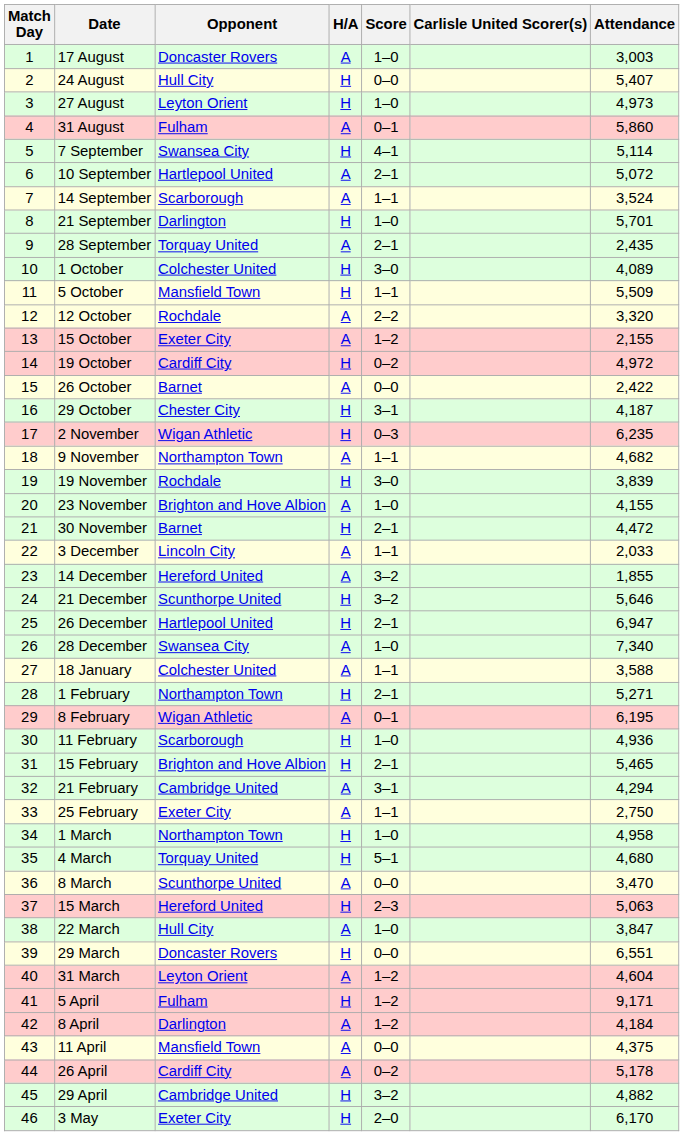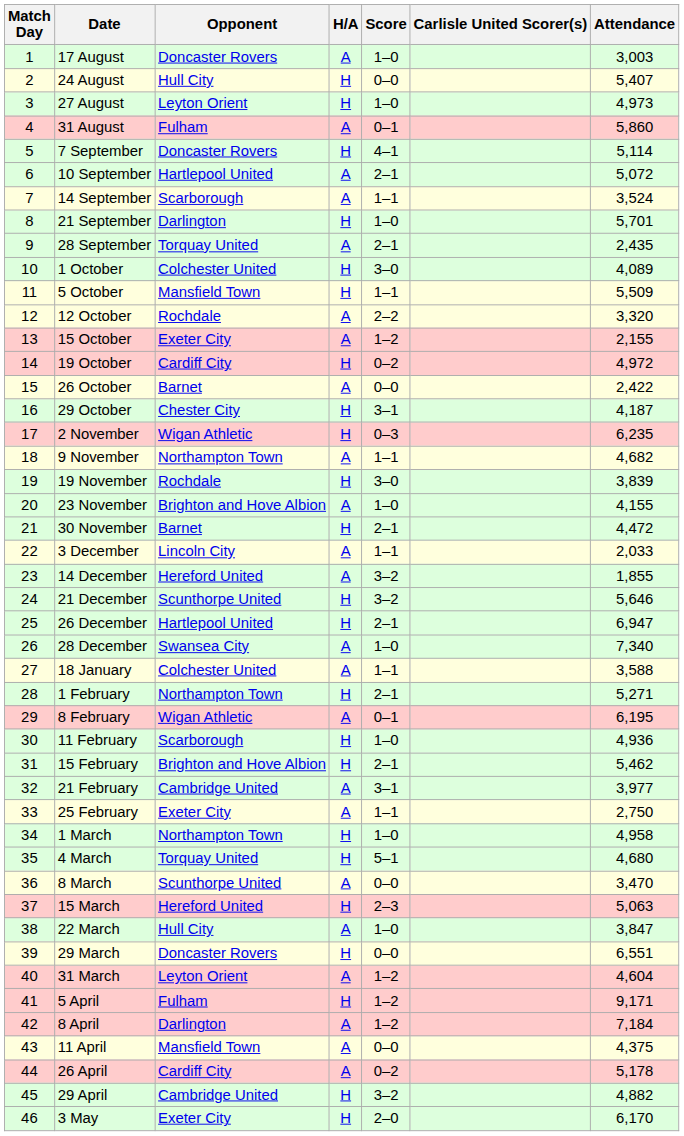7 September | Opponent: Swansea City -> Doncaster Rovers
15 February | Attendance: 5,465 -> 5,462
21 February | Attendance: 4,294 -> 3,977
8 April | Attendance: 4,184 -> 7,184
